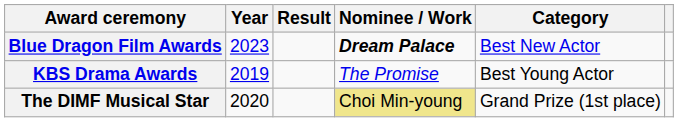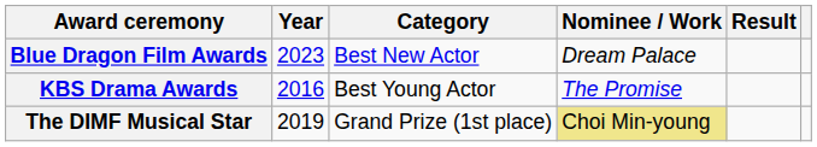columns swapped: Category <-> Result
Blue Dragon Film Awards | Nominee / Work: bold -> normal
KBS Drama Awards | Year: 2019 -> 2016
The DIMF Musical Star | Year: 2020 -> 2019
